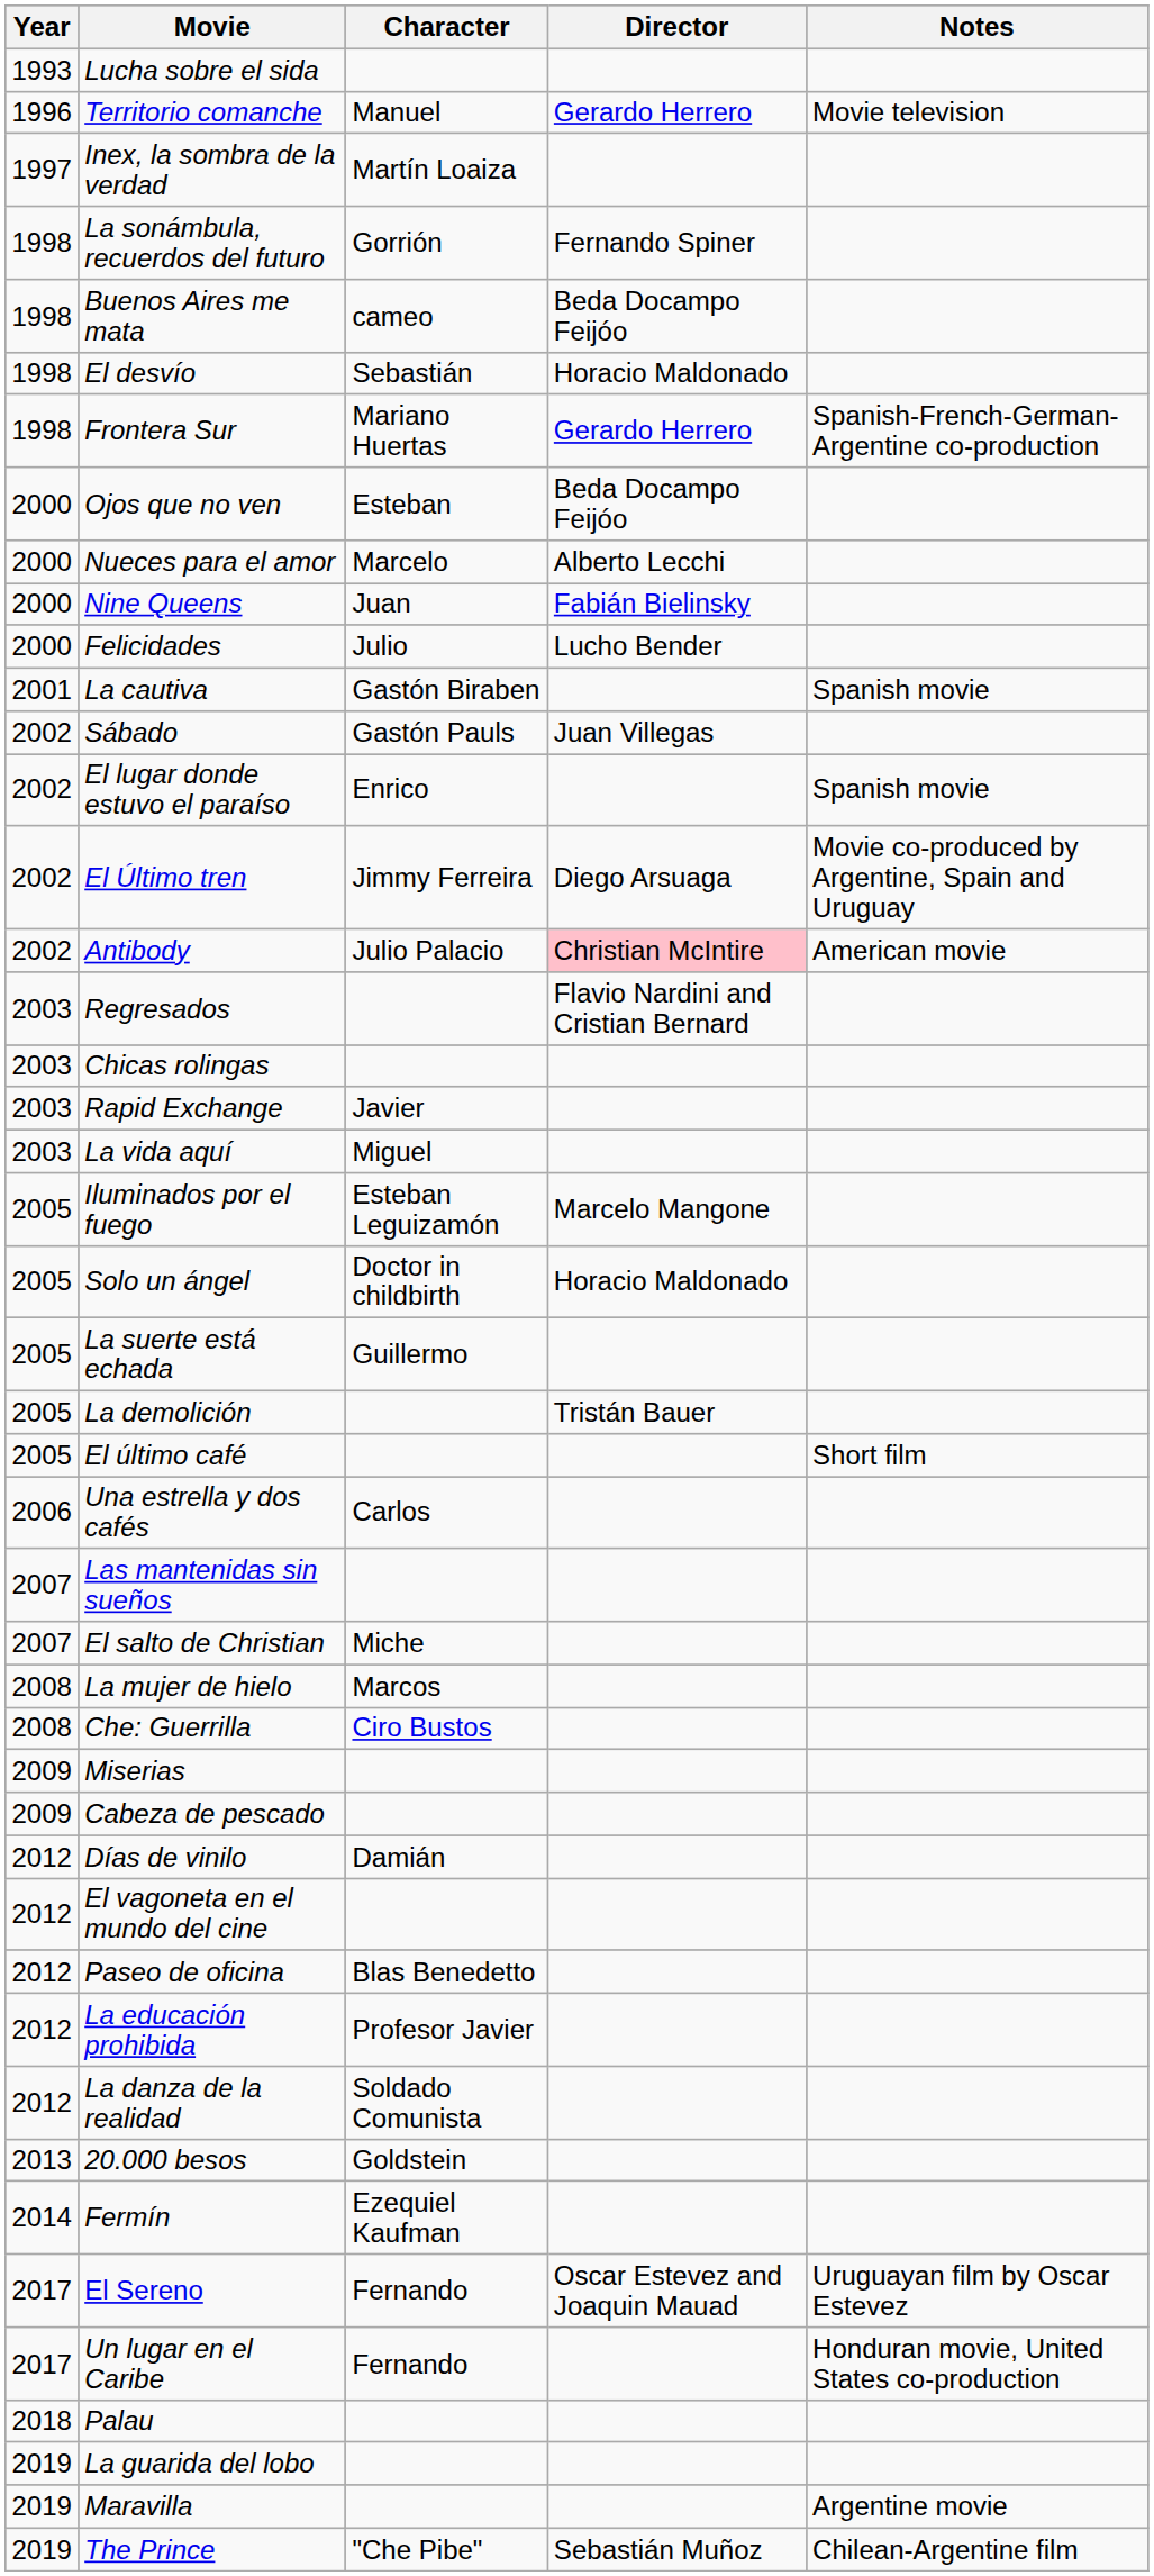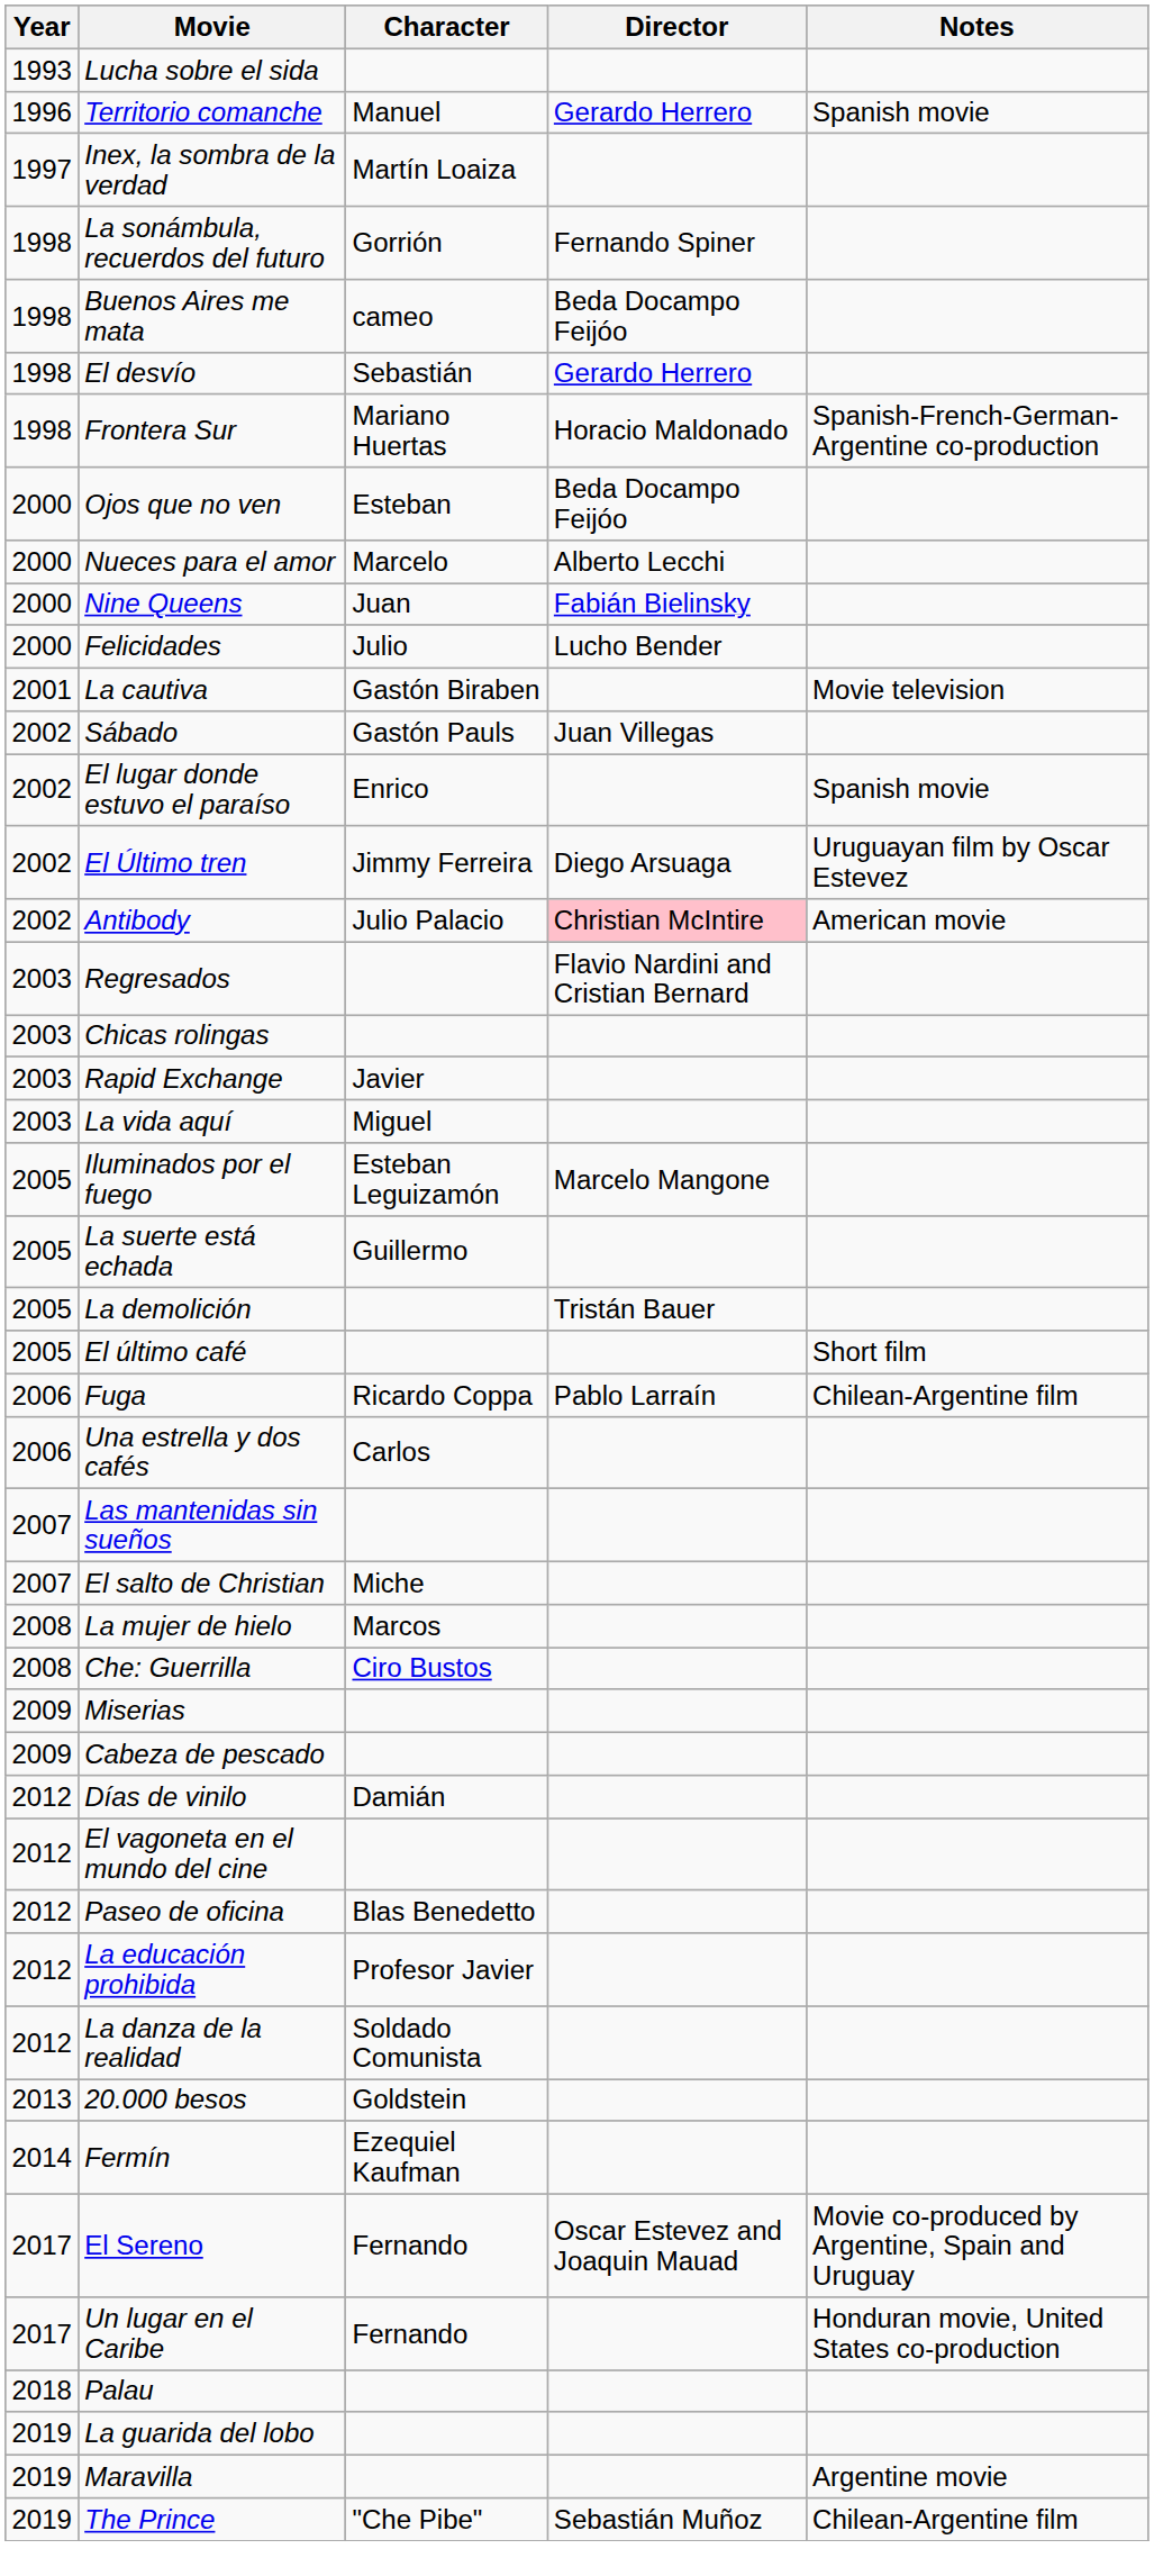Territorio comanche | Notes: Movie television -> Spanish movie
El desvío | Director: Horacio Maldonado -> Gerardo Herrero
Frontera Sur | Director: Gerardo Herrero -> Horacio Maldonado
La cautiva | Notes: Spanish movie -> Movie television
El Último tren | Notes: Movie co-produced by Argentine, Spain and Uruguay -> Uruguayan film by Oscar Estevez
- row: 2005 | Solo un ángel | Doctor in childbirth | Horacio Maldonado
+ row: 2006 | Fuga | Ricardo Coppa | Pablo Larraín | Chilean-Argentine film
El Sereno | Notes: Uruguayan film by Oscar Estevez -> Movie co-produced by Argentine, Spain and Uruguay
